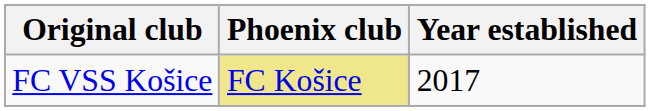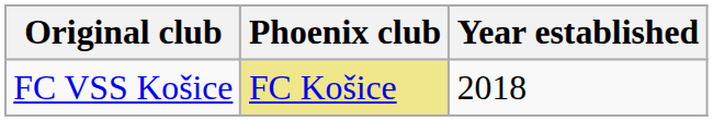FC VSS Košice | Year established: 2017 -> 2018
